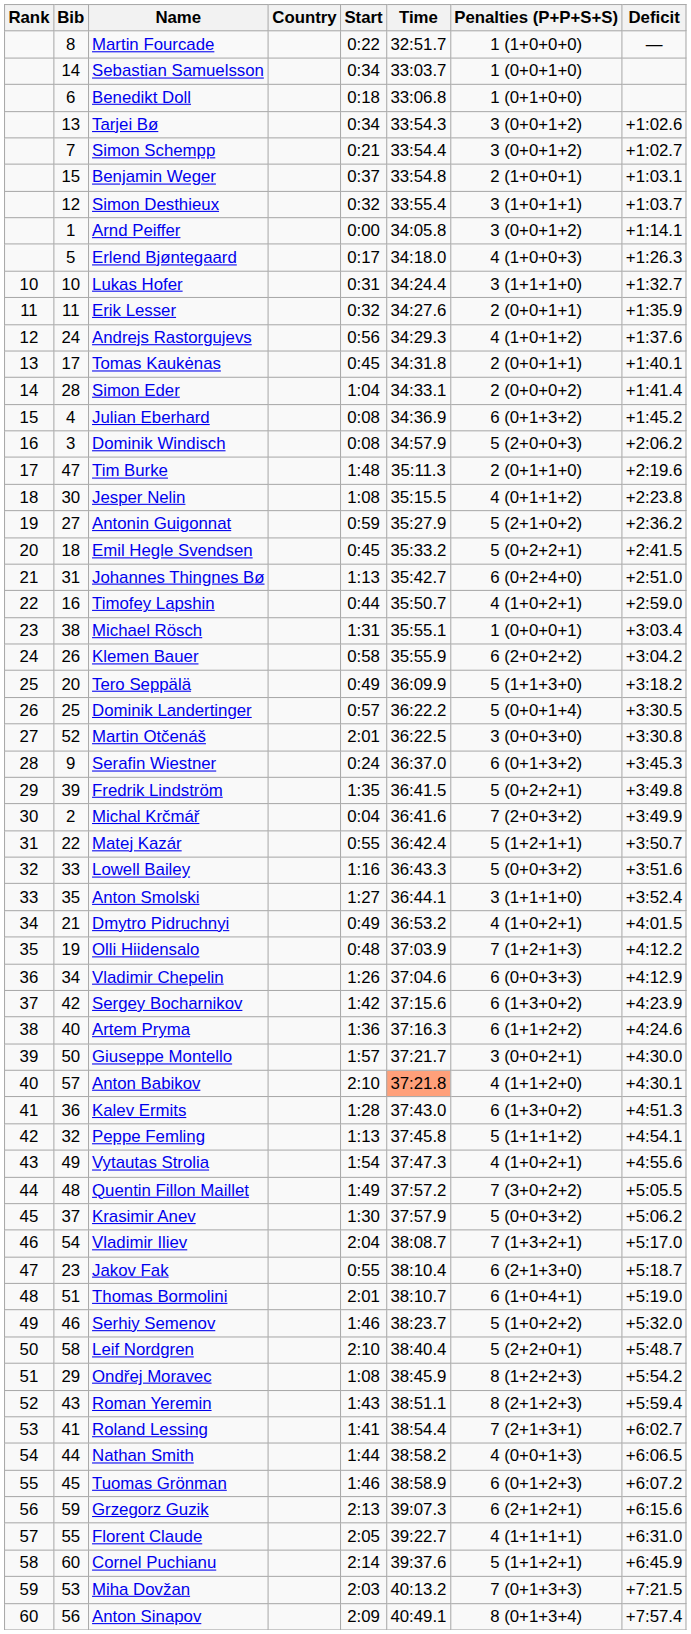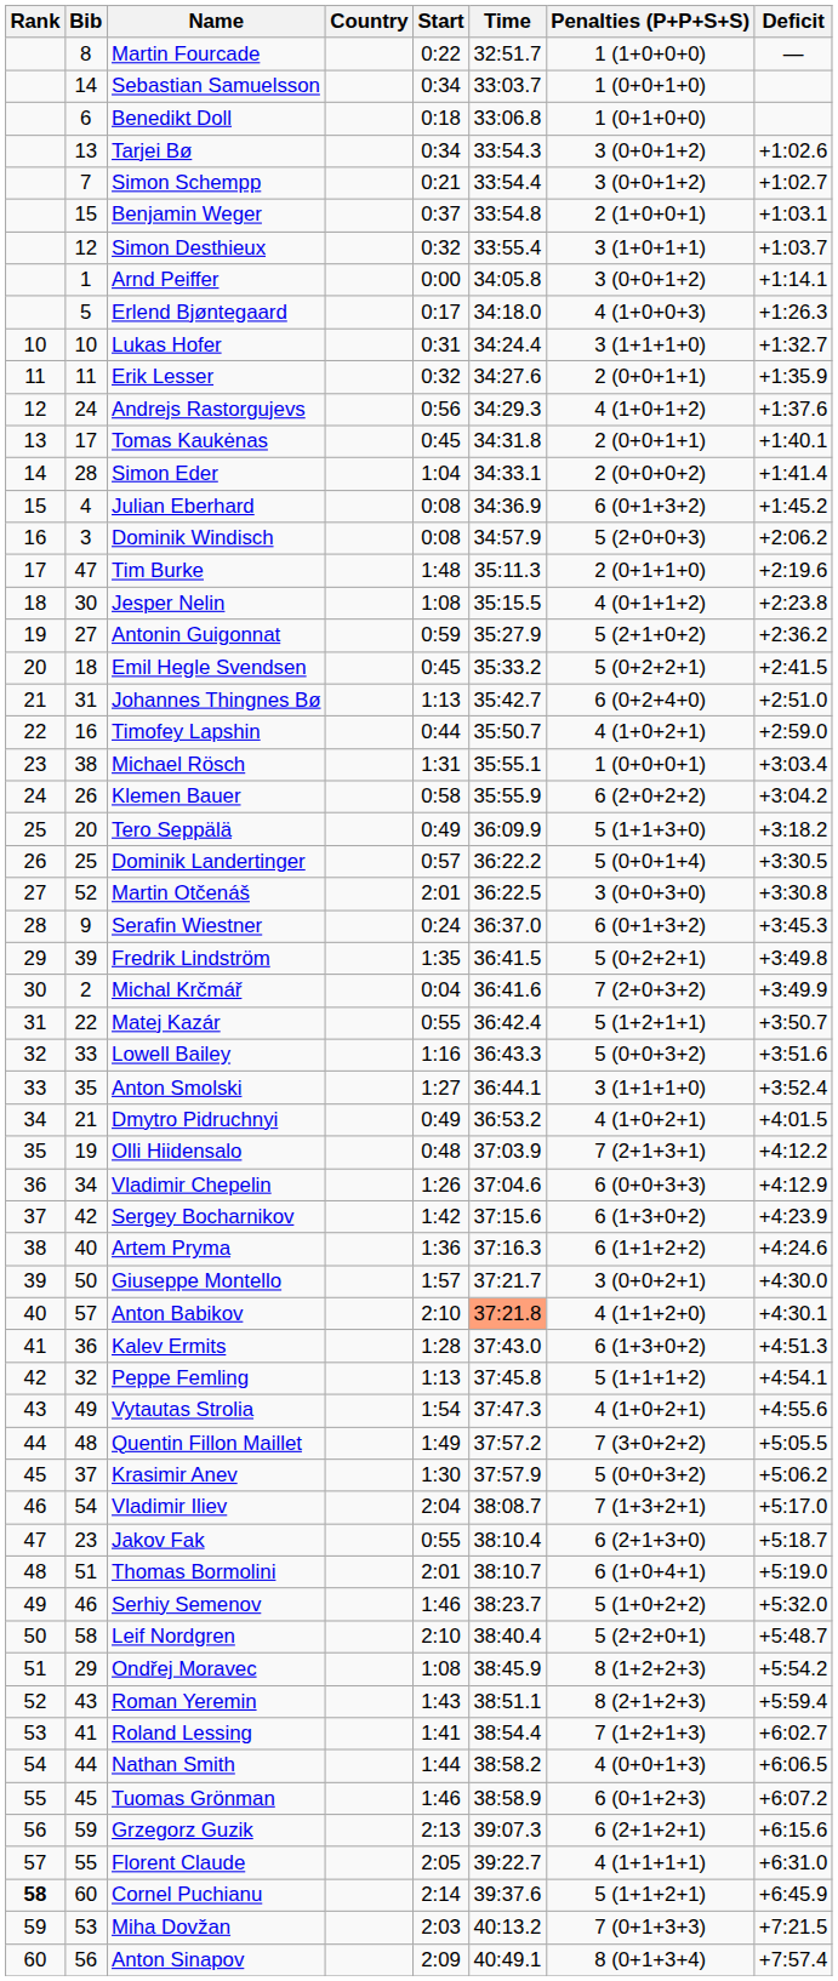Olli Hiidensalo | Penalties (P+P+S+S): 7 (1+2+1+3) -> 7 (2+1+3+1)
Roland Lessing | Penalties (P+P+S+S): 7 (2+1+3+1) -> 7 (1+2+1+3)
Cornel Puchianu | Rank: normal -> bold
